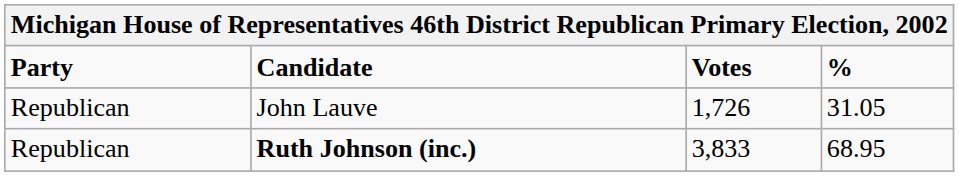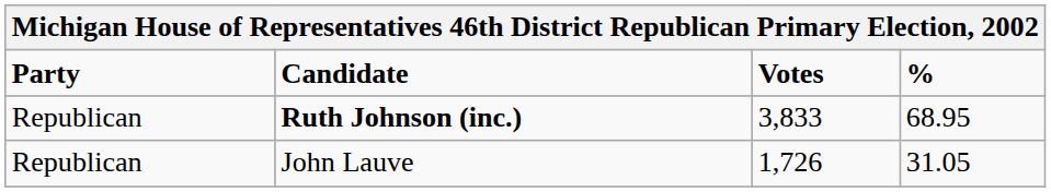rows swapped: Ruth Johnson (inc.) <-> John Lauve
